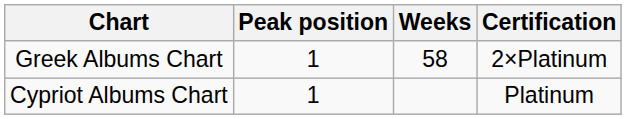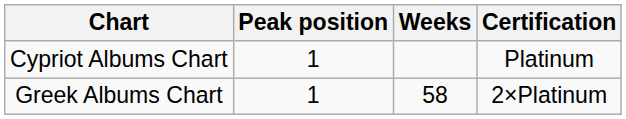rows swapped: Greek Albums Chart <-> Cypriot Albums Chart
